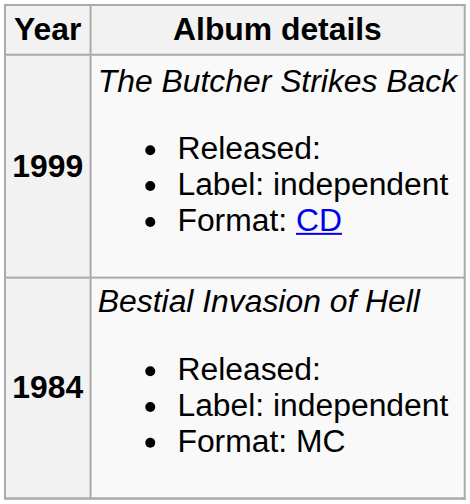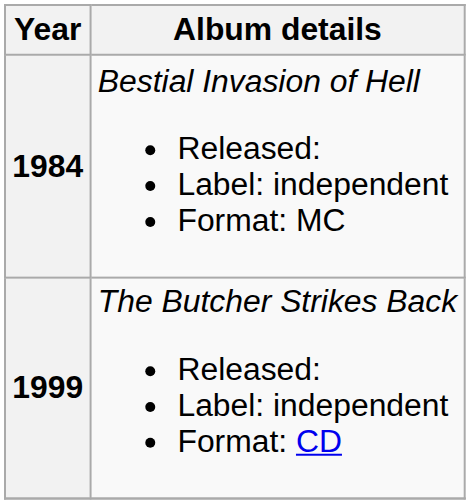rows swapped: 1984 <-> 1999
